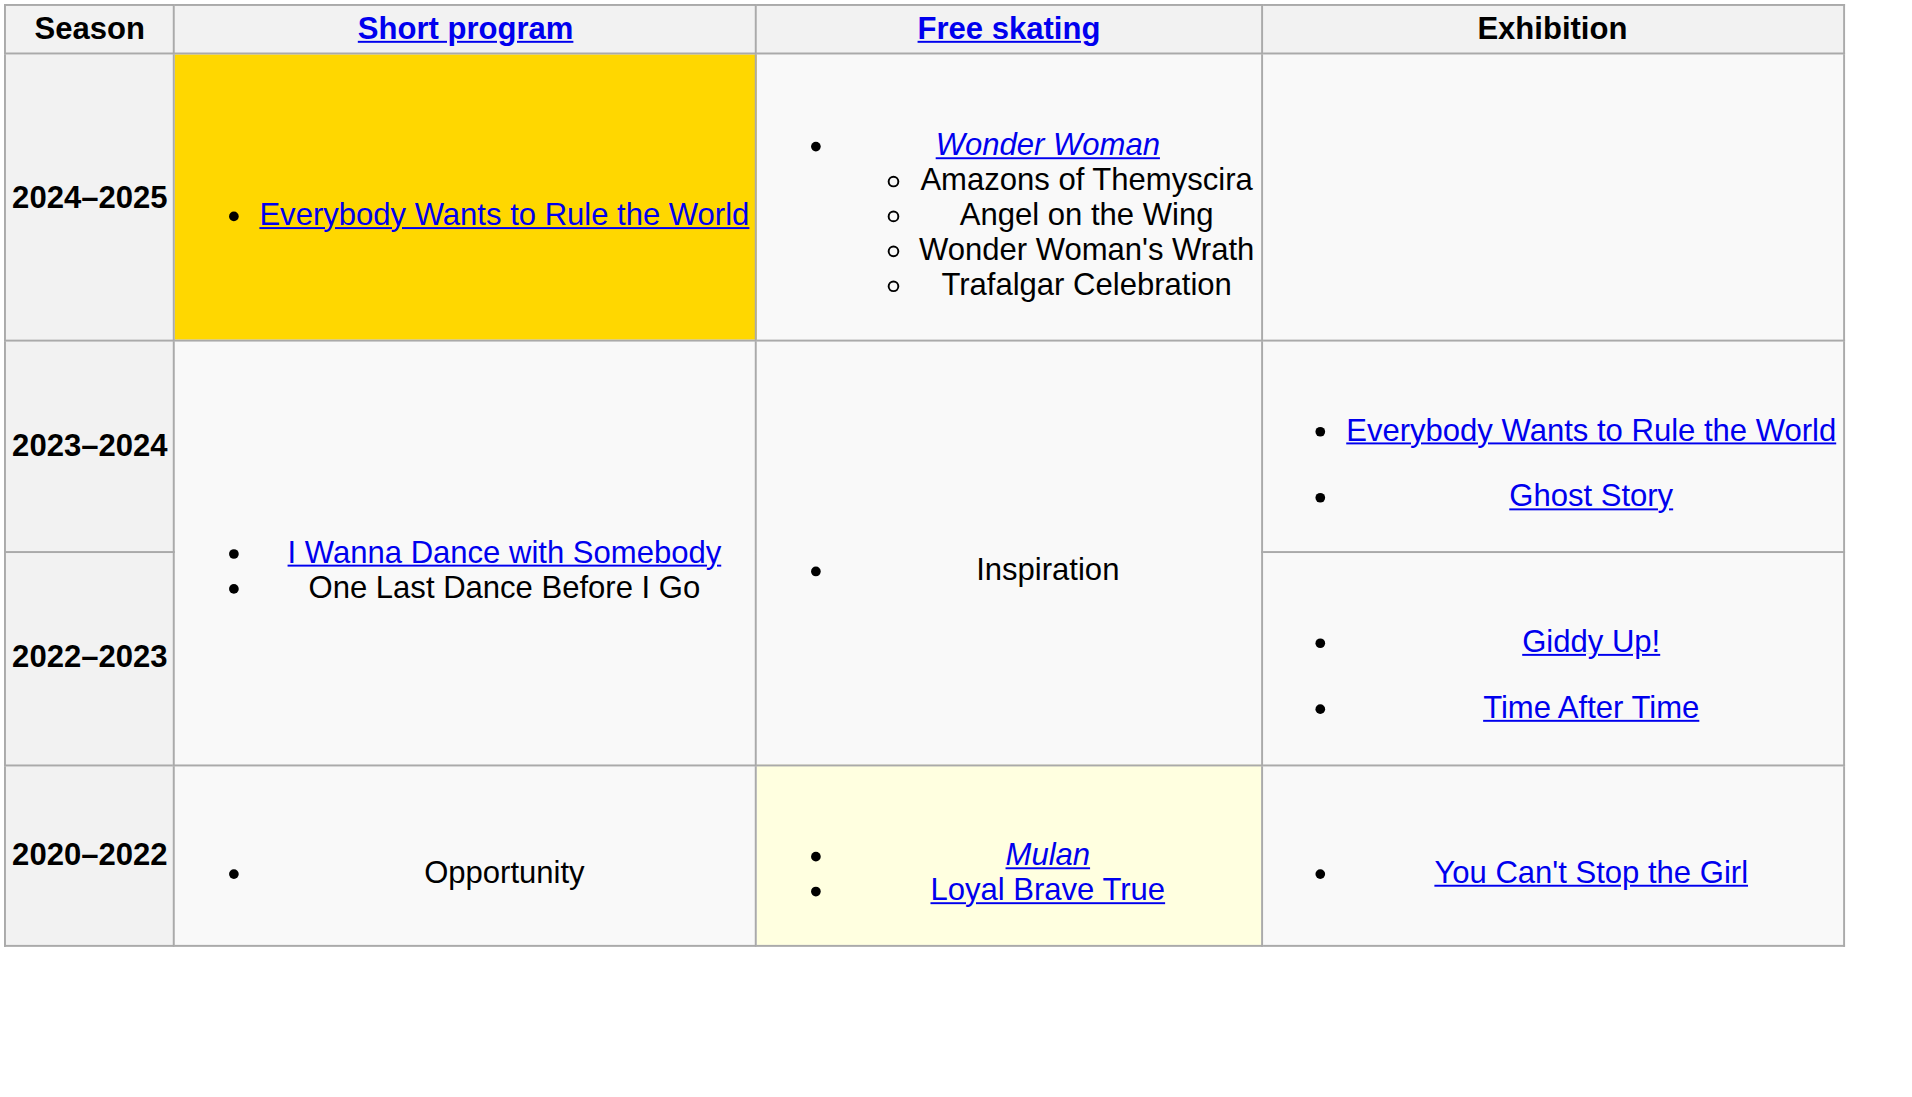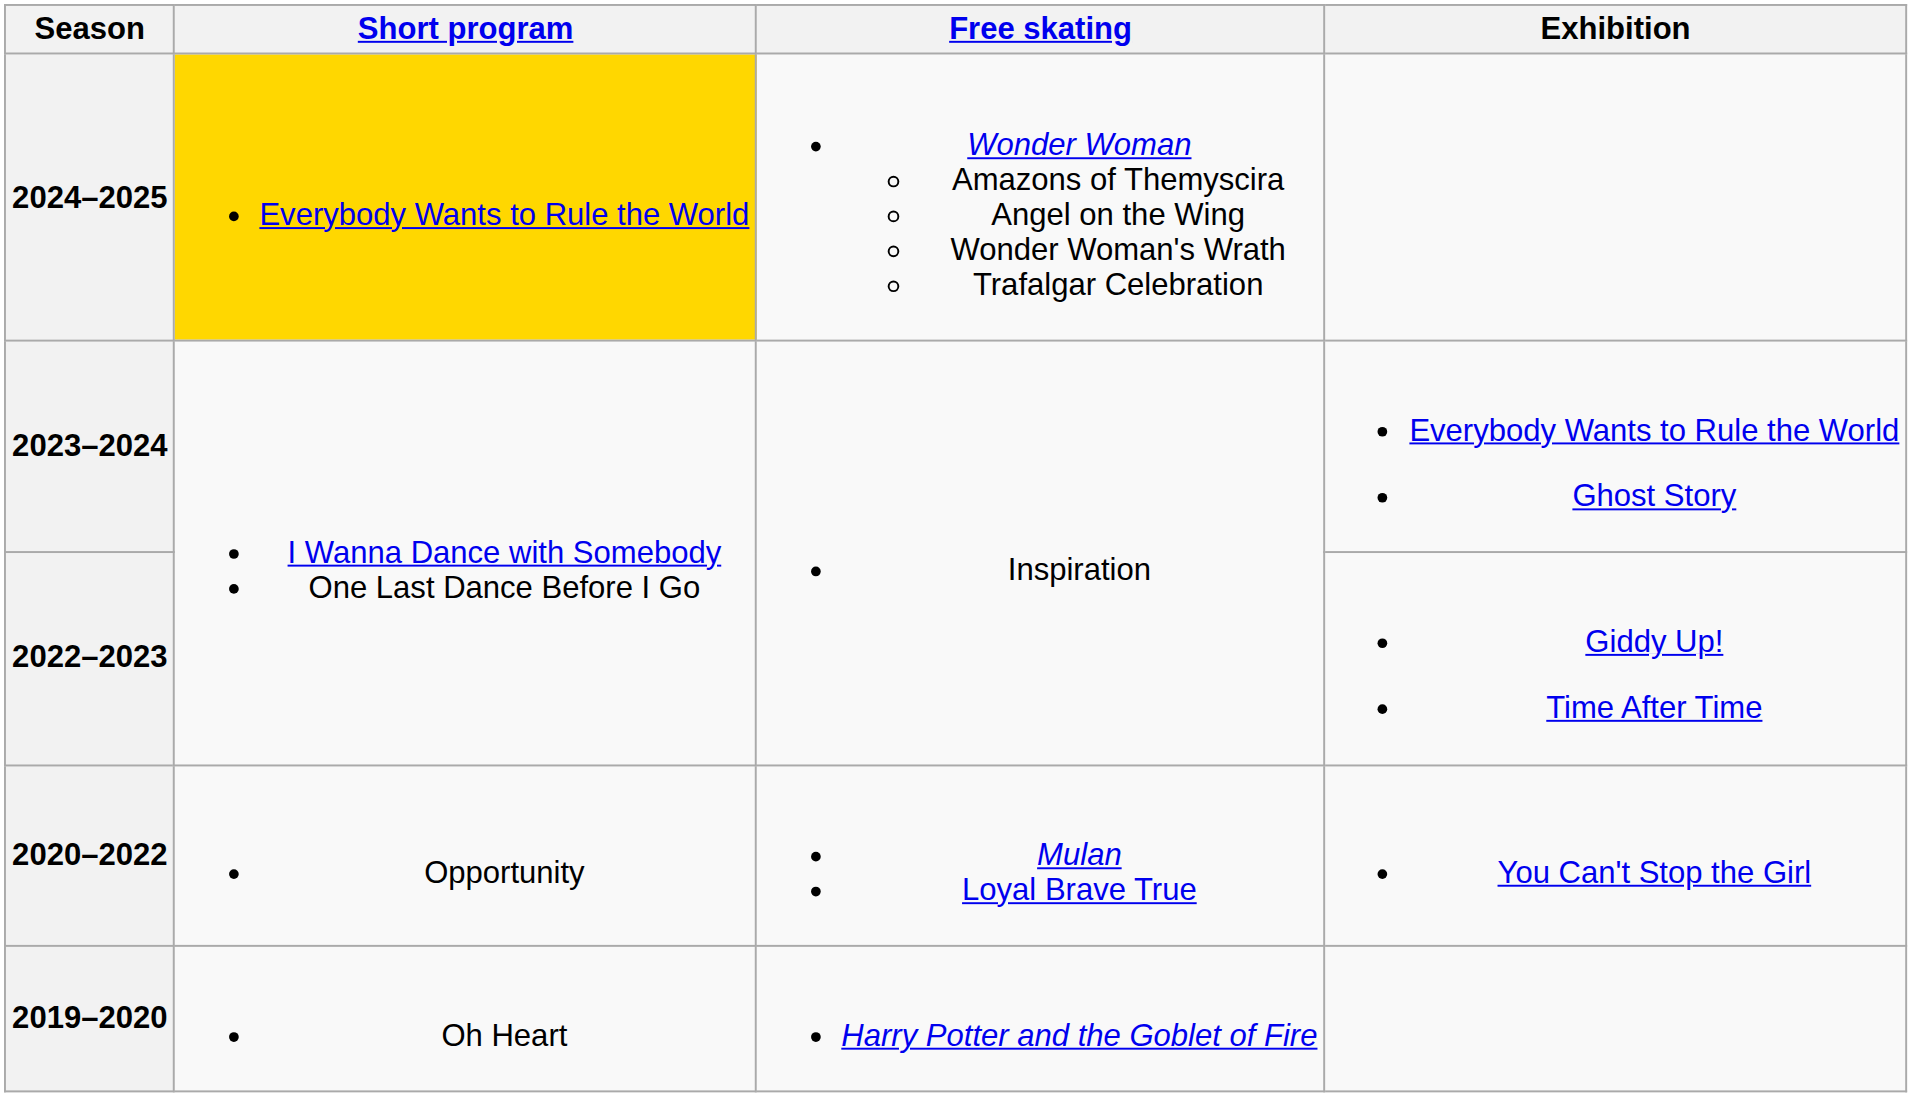2020–2022 | Free skating: lightyellow background -> no background
+ row: 2019–2020 | Oh Heart | Harry Potter and the Goblet of Fire
